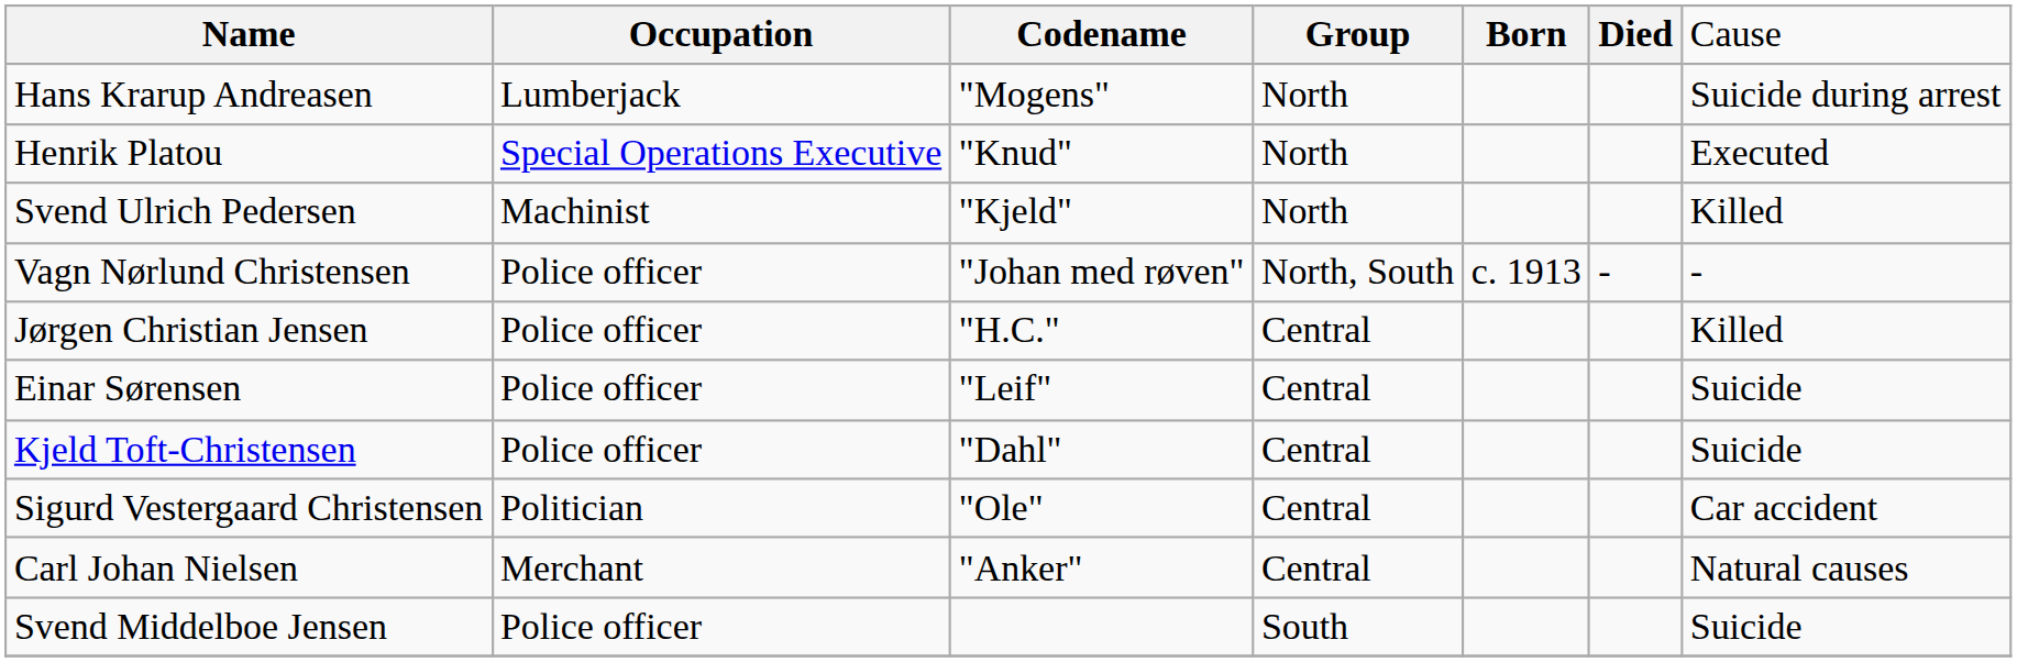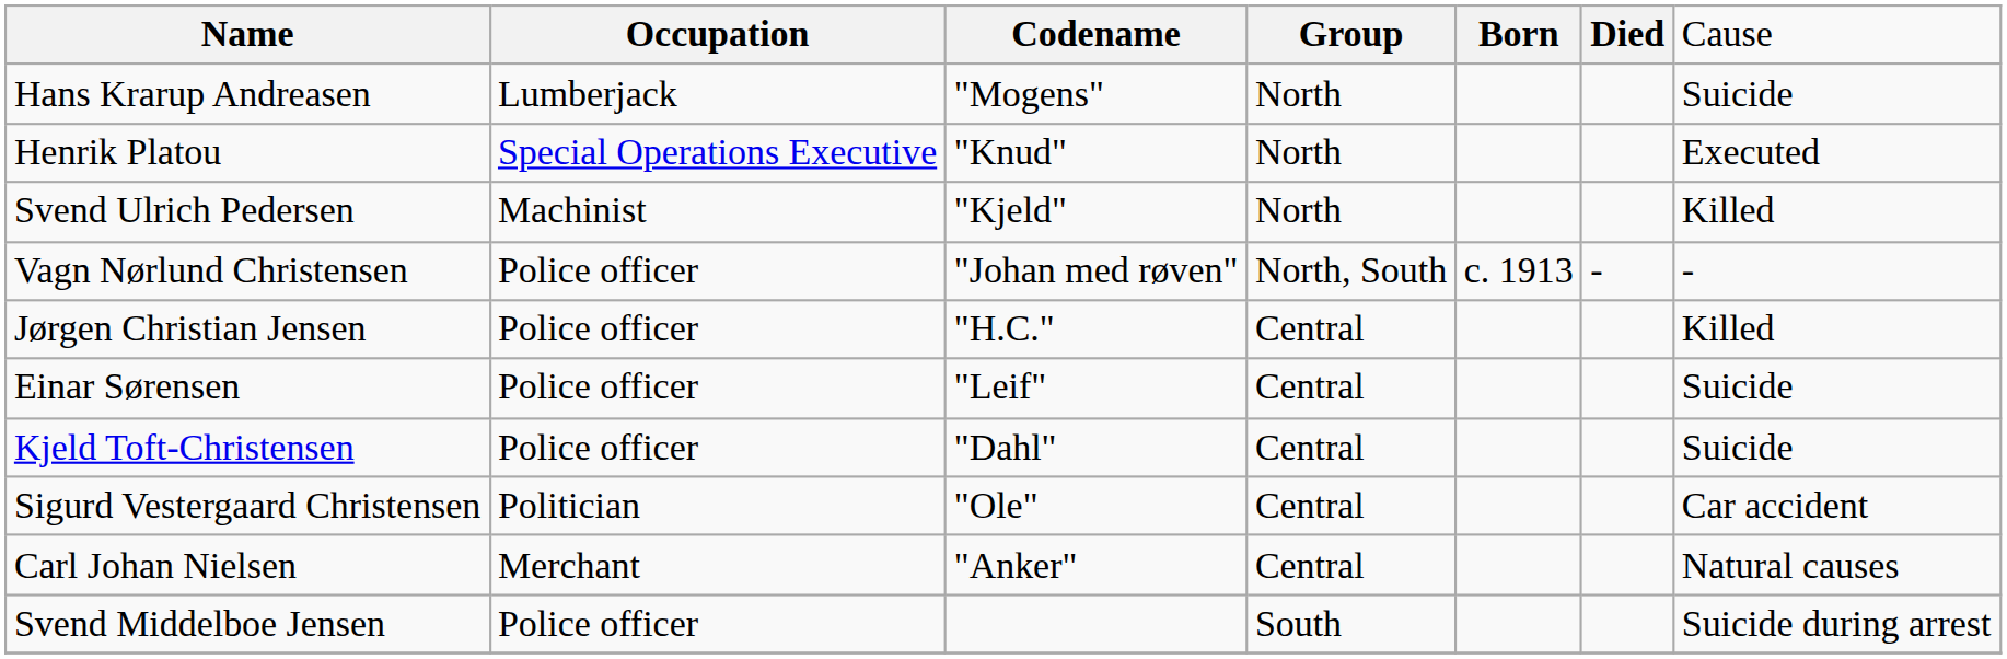Hans Krarup Andreasen | column 7: Suicide during arrest -> Suicide
Svend Middelboe Jensen | column 7: Suicide -> Suicide during arrest
